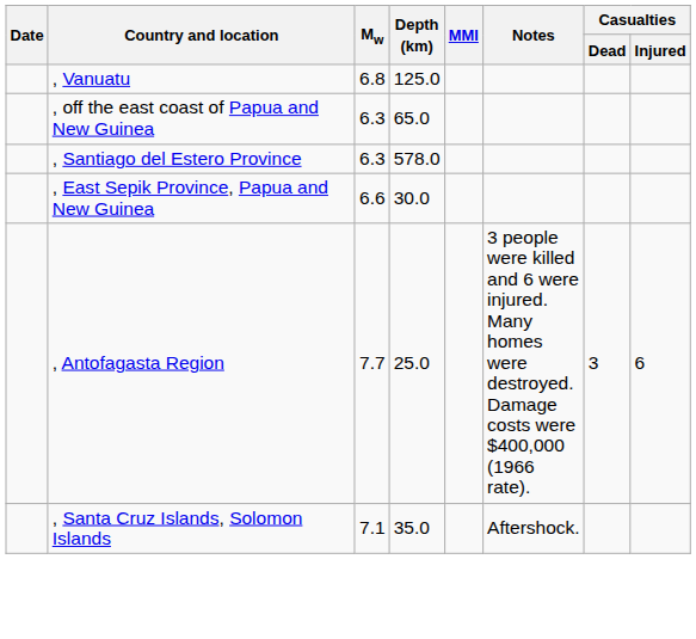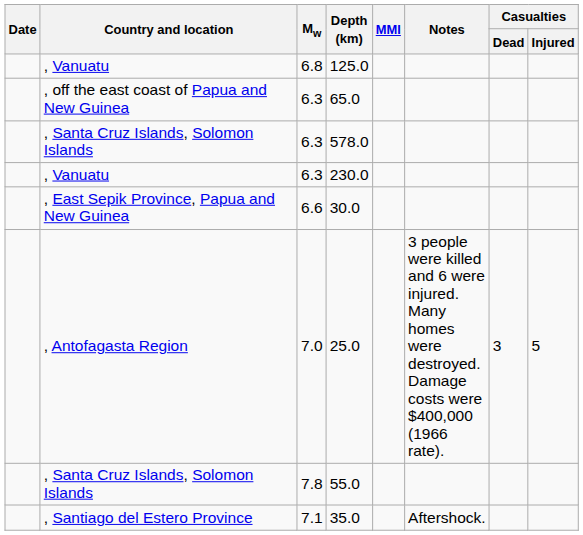578.0 | Country and location: , Santiago del Estero Province -> , Santa Cruz Islands, Solomon Islands
+ row: , Vanuatu | 6.3 | 230.0
25.0 | Mw: 7.7 -> 7.0
25.0 | Casualties / Injured: 6 -> 5
+ row: , Santa Cruz Islands, Solomon Islands | 7.8 | 55.0
35.0 | Country and location: , Santa Cruz Islands, Solomon Islands -> , Santiago del Estero Province
